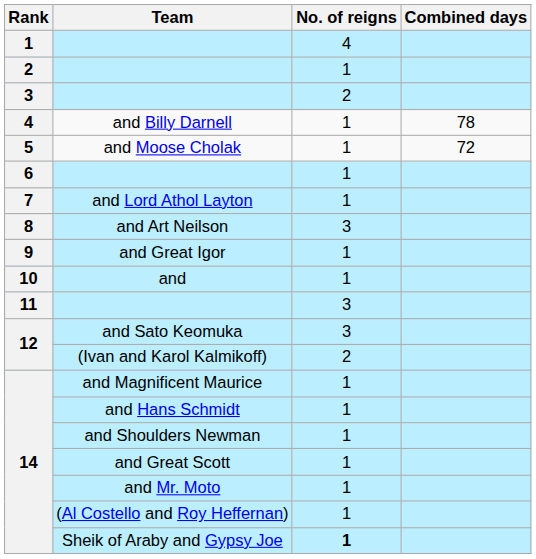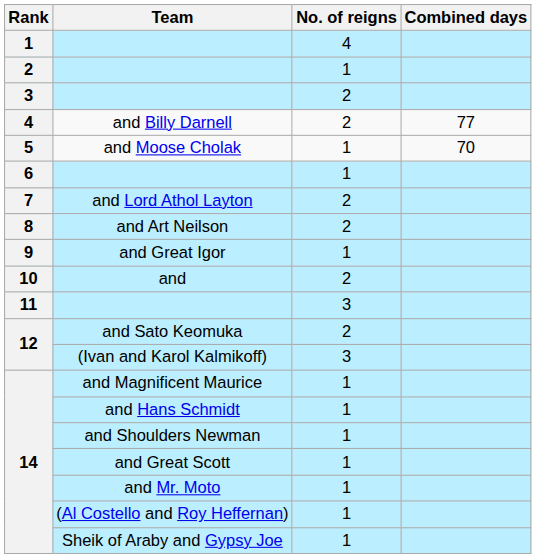and Billy Darnell | No. of reigns: 1 -> 2
and Billy Darnell | Combined days: 78 -> 77
and Moose Cholak | Combined days: 72 -> 70
and Lord Athol Layton | No. of reigns: 1 -> 2
and Art Neilson | No. of reigns: 3 -> 2
and | No. of reigns: 1 -> 2
and Sato Keomuka | No. of reigns: 3 -> 2
(Ivan and Karol Kalmikoff) | No. of reigns: 2 -> 3
Sheik of Araby and Gypsy Joe | No. of reigns: bold -> normal
